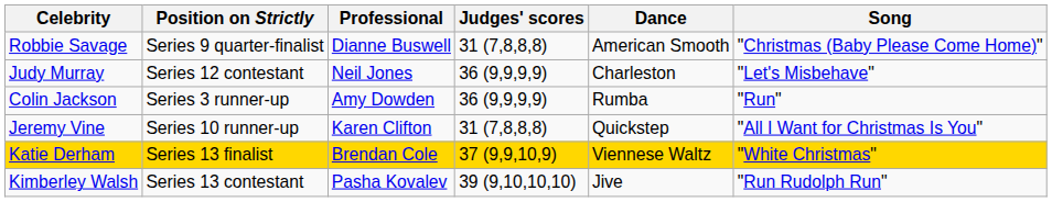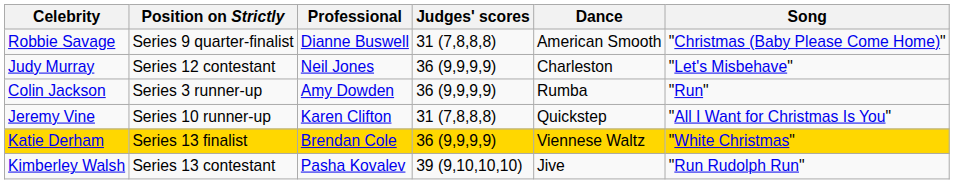Katie Derham | Judges' scores: 37 (9,9,10,9) -> 36 (9,9,9,9)
